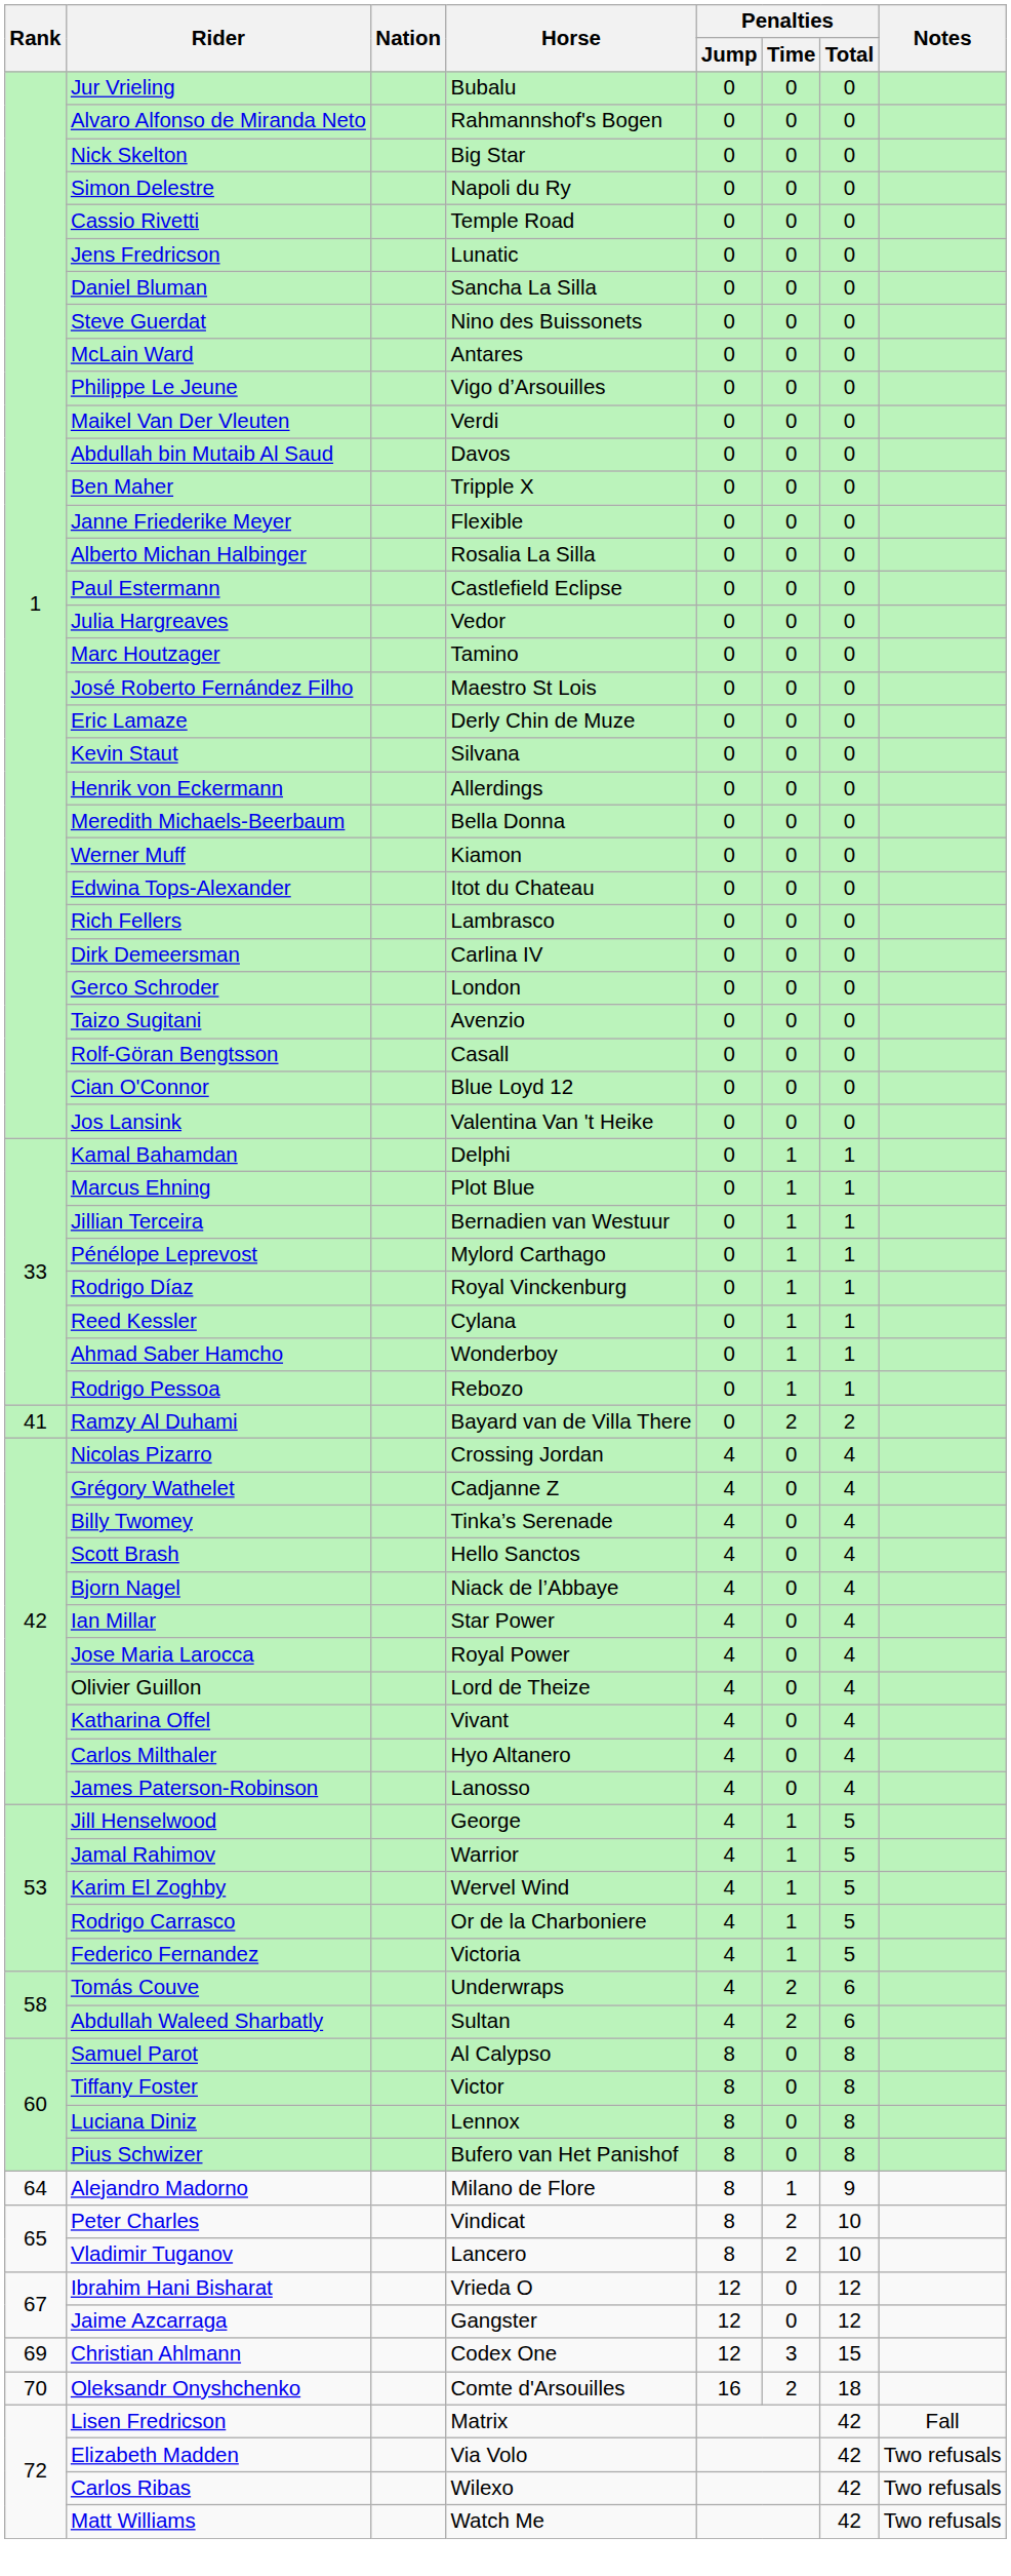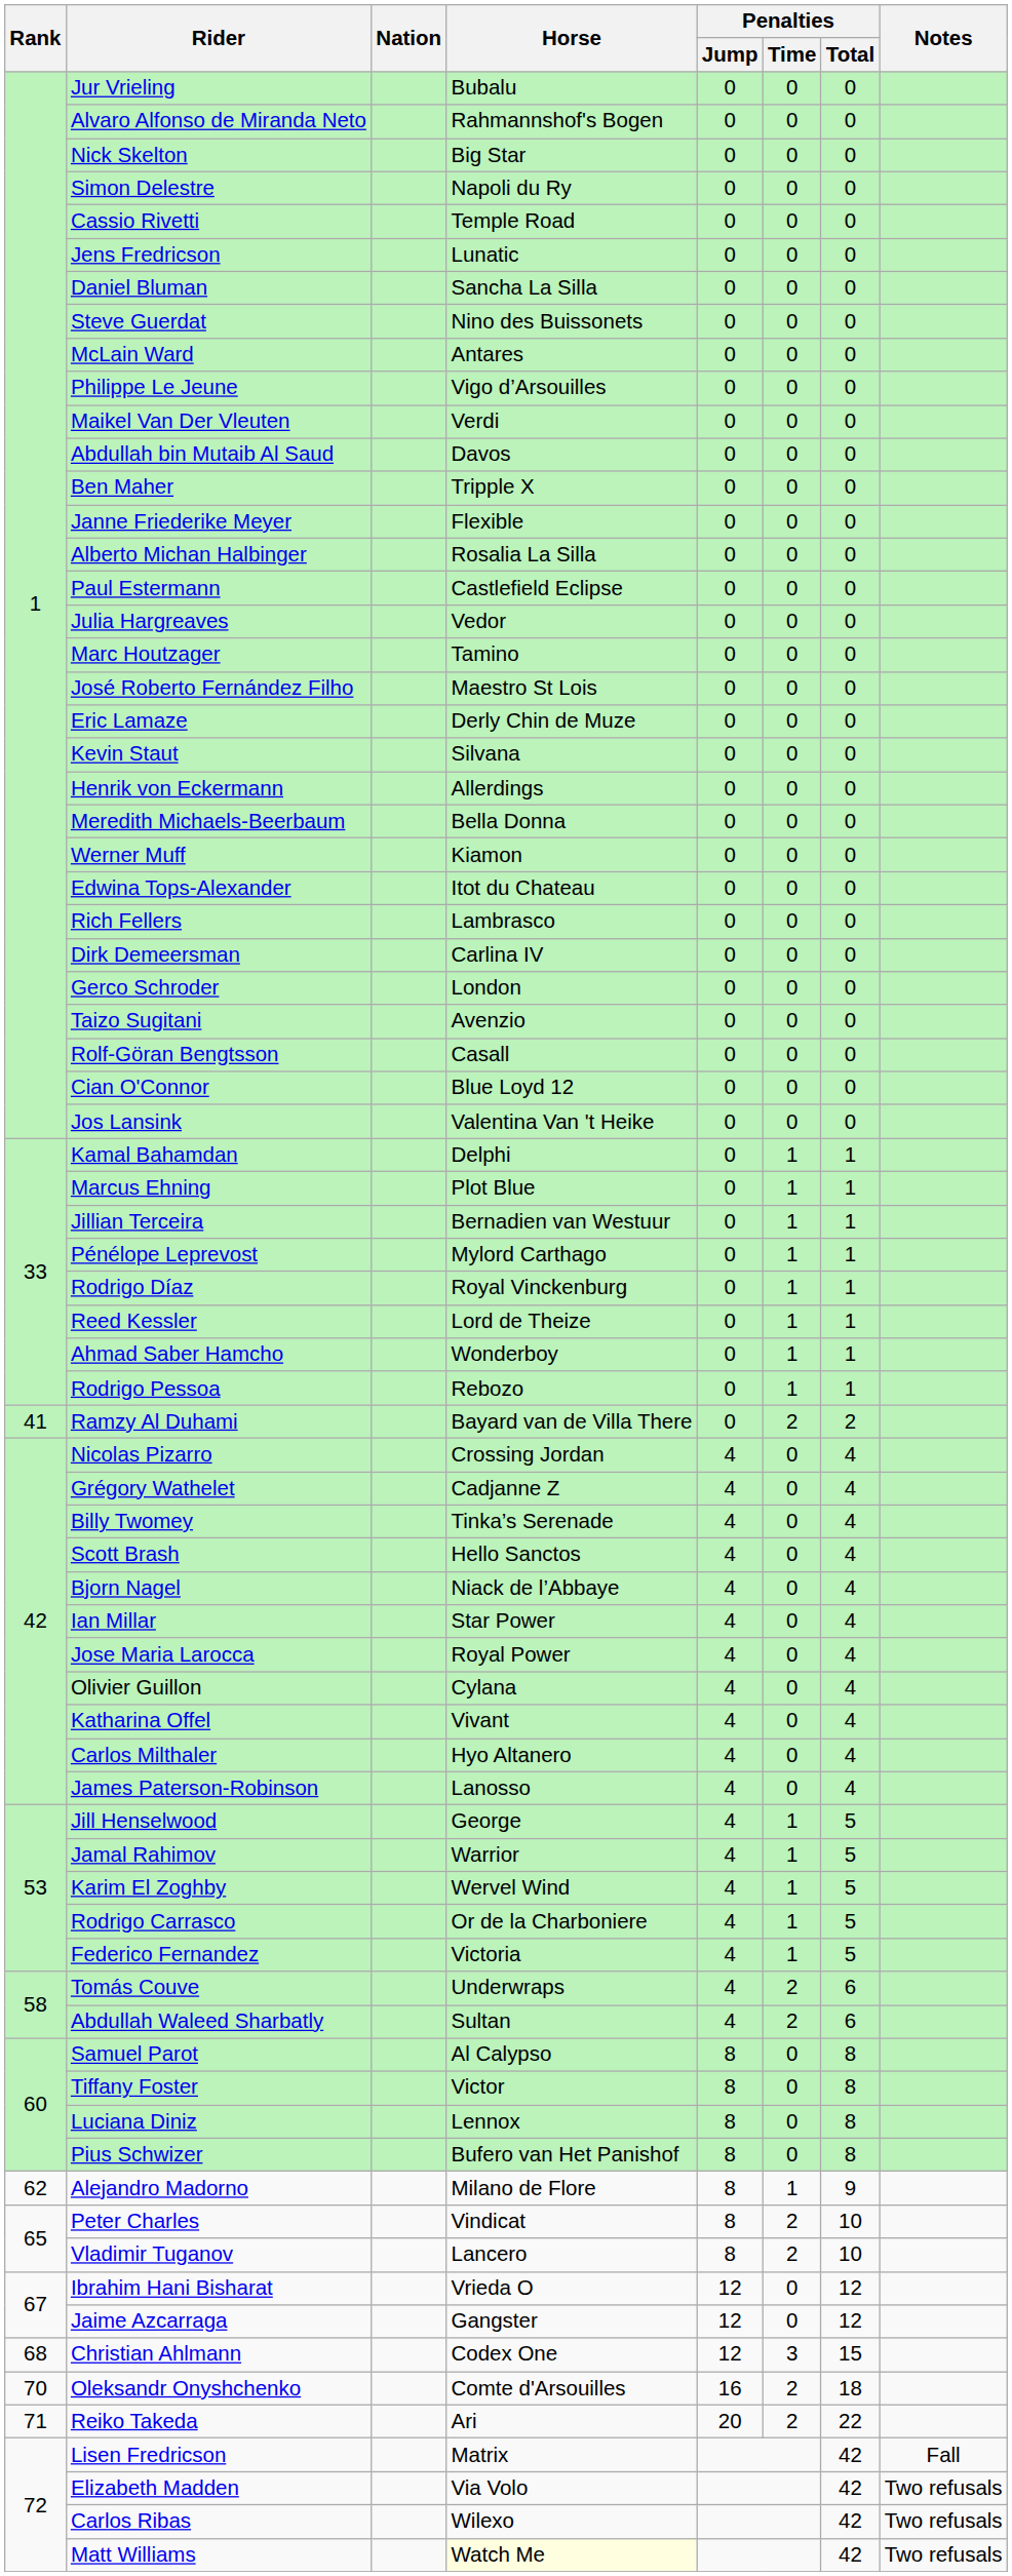Reed Kessler | Horse: Cylana -> Lord de Theize
Olivier Guillon | Horse: Lord de Theize -> Cylana
Alejandro Madorno | Rank: 64 -> 62
Christian Ahlmann | Rank: 69 -> 68
+ row: 71 | Reiko Takeda | Ari | 20 | 2 | 22
Matt Williams | Horse: no background -> lightyellow background
